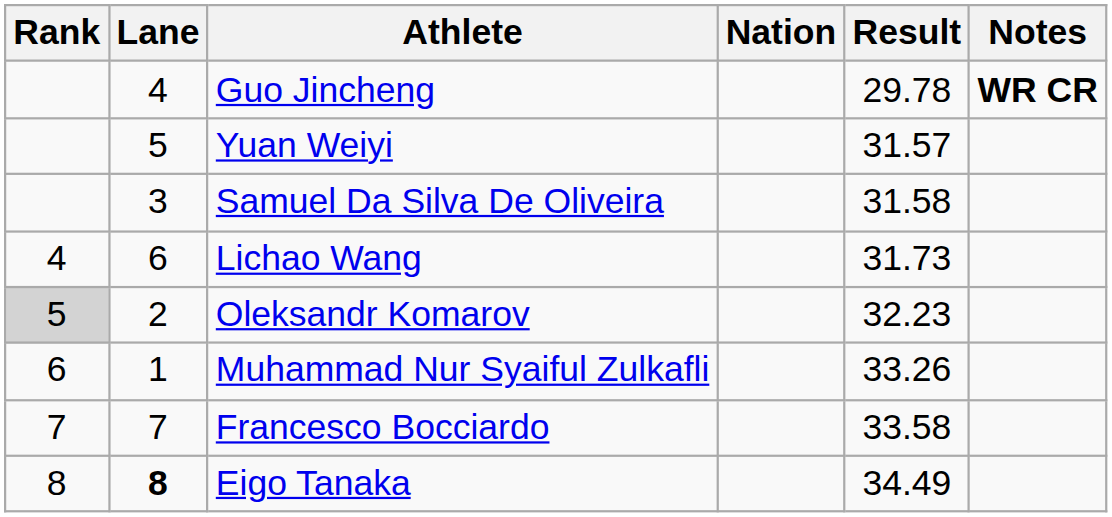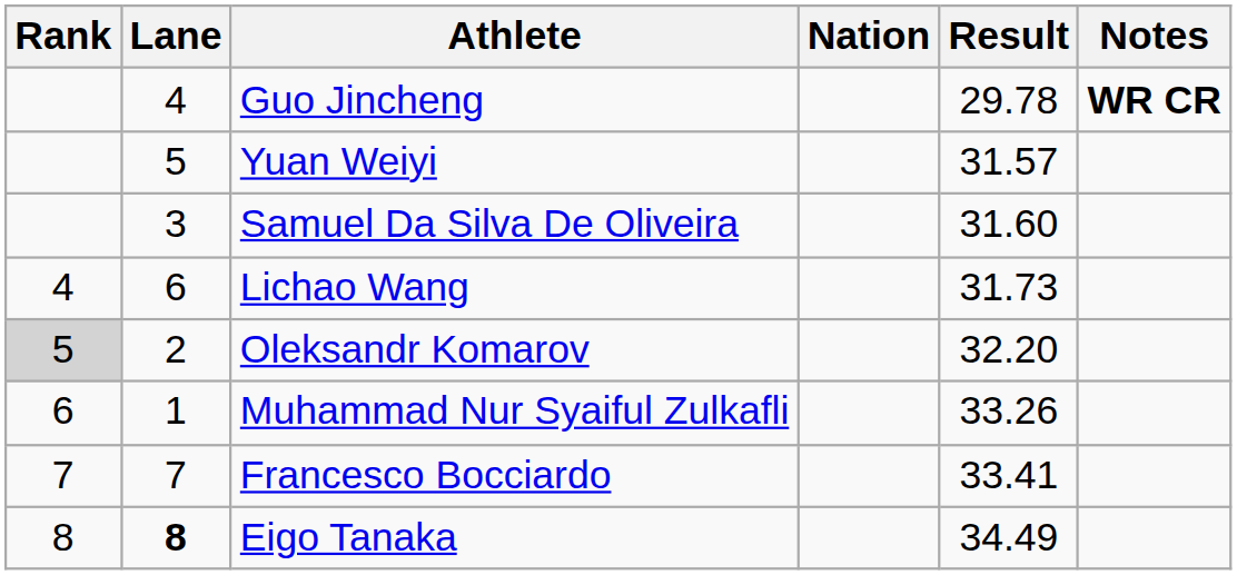Samuel Da Silva De Oliveira | Result: 31.58 -> 31.60
Oleksandr Komarov | Result: 32.23 -> 32.20
Francesco Bocciardo | Result: 33.58 -> 33.41
